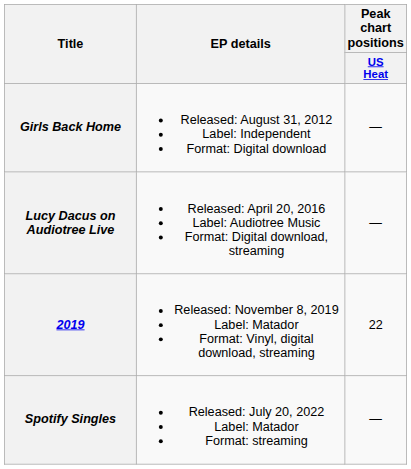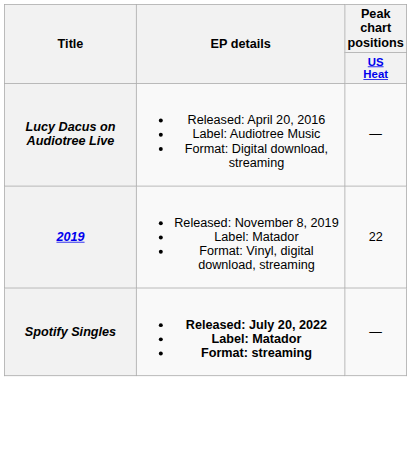- row: Girls Back Home | Released: August 31, 2012 Label: Independent Format: Digital download | ―
Spotify Singles | EP details: normal -> bold
